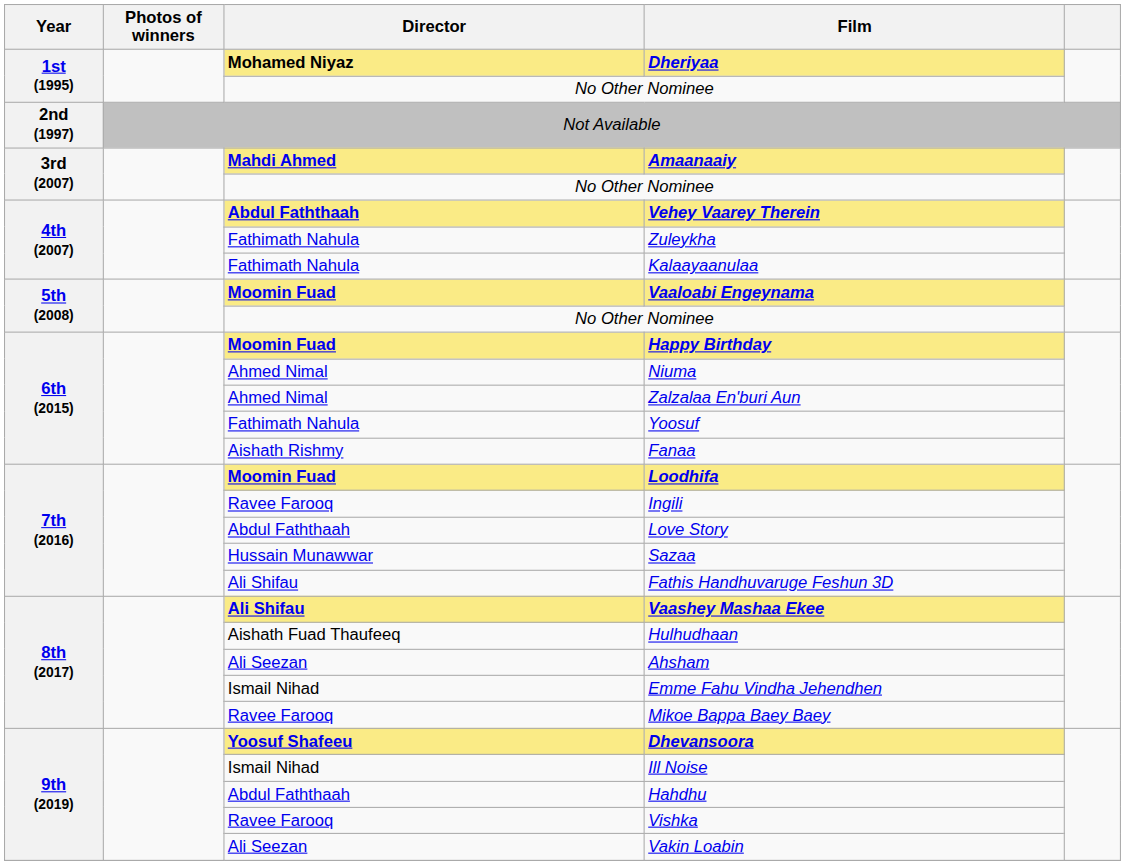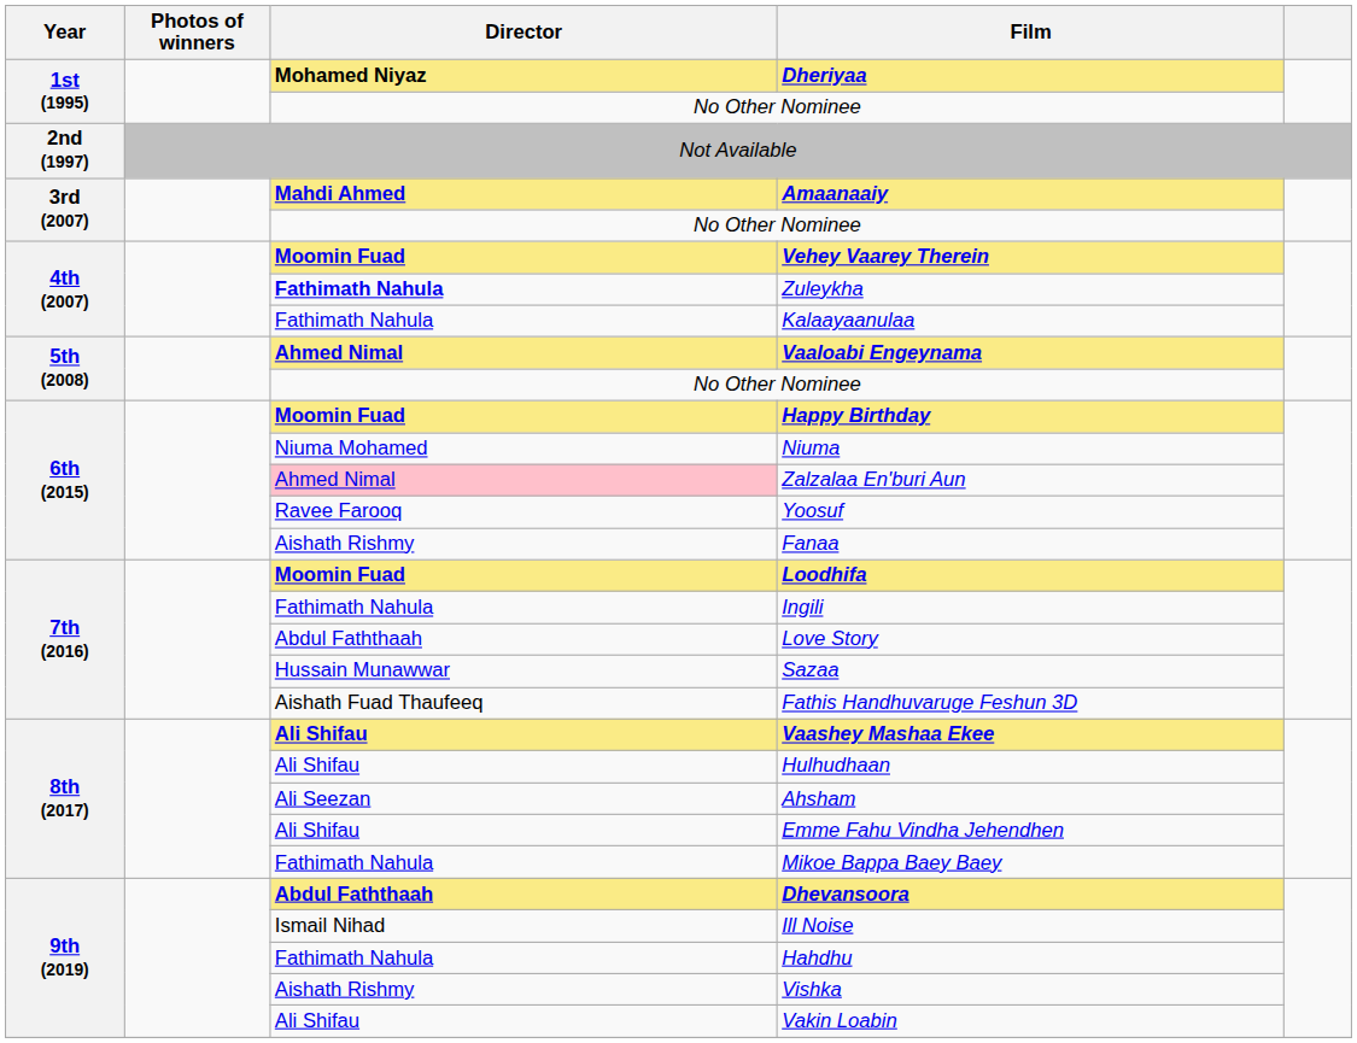Vehey Vaarey Therein | Director: Abdul Faththaah -> Moomin Fuad
Zuleykha | Director: normal -> bold
Vaaloabi Engeynama | Director: Moomin Fuad -> Ahmed Nimal
Niuma | Director: Ahmed Nimal -> Niuma Mohamed
Zalzalaa En'buri Aun | Director: no background -> pink background
Yoosuf | Director: Fathimath Nahula -> Ravee Farooq
Ingili | Director: Ravee Farooq -> Fathimath Nahula
Fathis Handhuvaruge Feshun 3D | Director: Ali Shifau -> Aishath Fuad Thaufeeq
Hulhudhaan | Director: Aishath Fuad Thaufeeq -> Ali Shifau
Emme Fahu Vindha Jehendhen | Director: Ismail Nihad -> Ali Shifau
Mikoe Bappa Baey Baey | Director: Ravee Farooq -> Fathimath Nahula
Dhevansoora | Director: Yoosuf Shafeeu -> Abdul Faththaah
Hahdhu | Director: Abdul Faththaah -> Fathimath Nahula
Vishka | Director: Ravee Farooq -> Aishath Rishmy
Vakin Loabin | Director: Ali Seezan -> Ali Shifau
